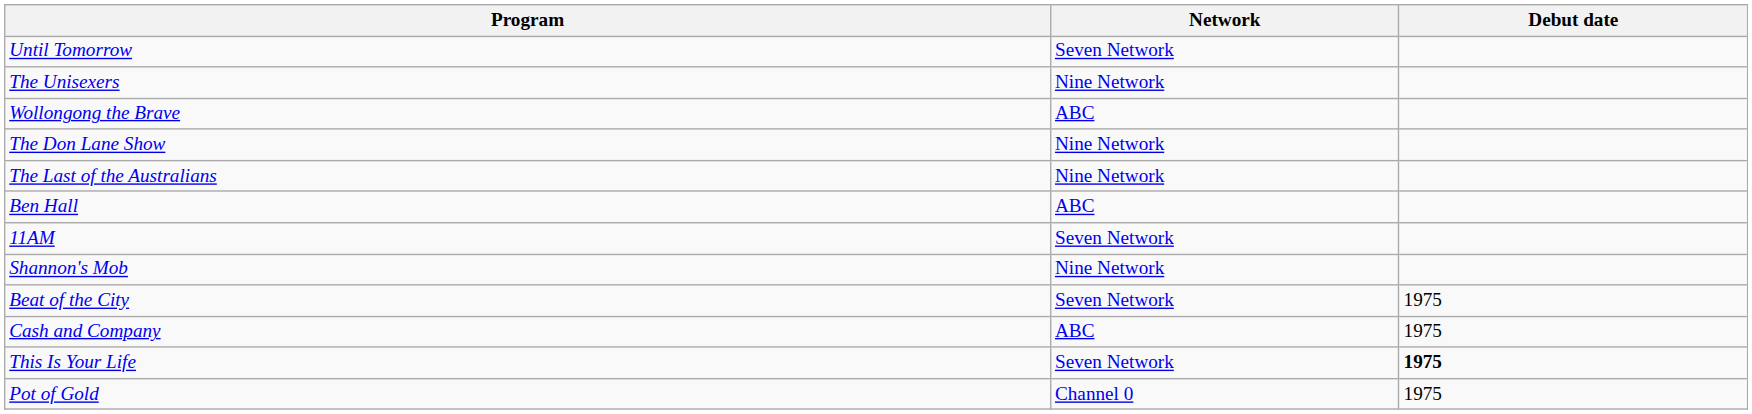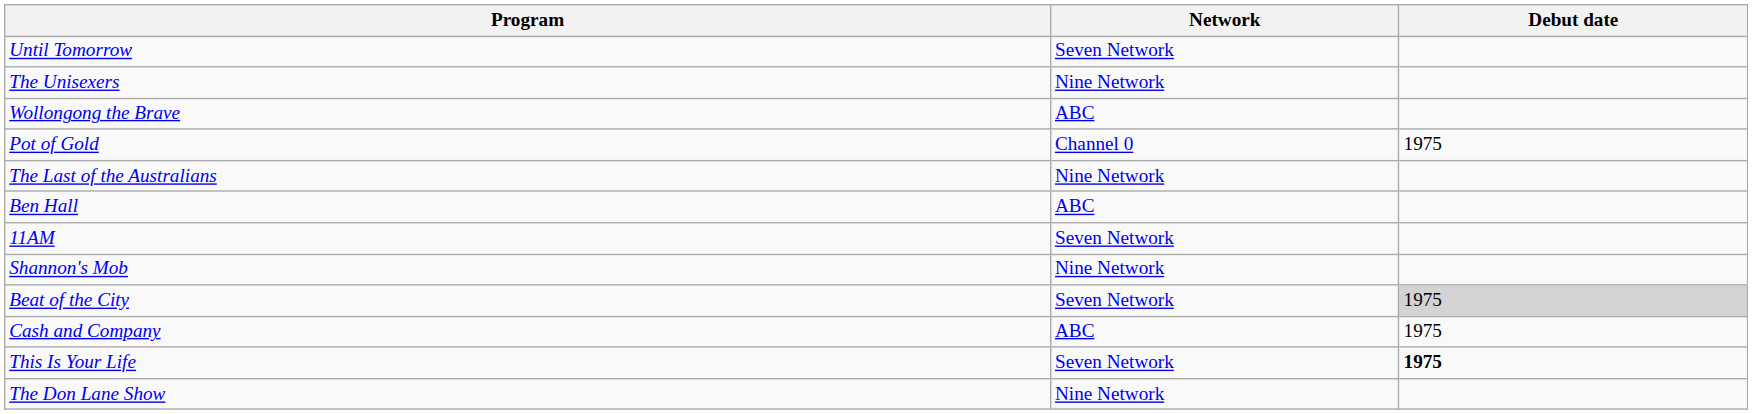rows swapped: The Don Lane Show <-> Pot of Gold
Beat of the City | Debut date: no background -> lightgrey background
